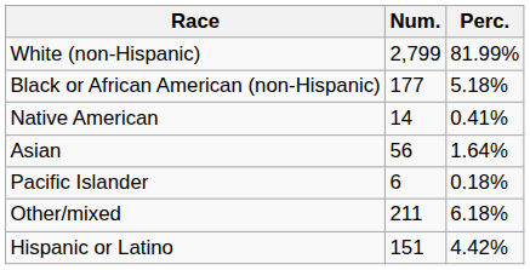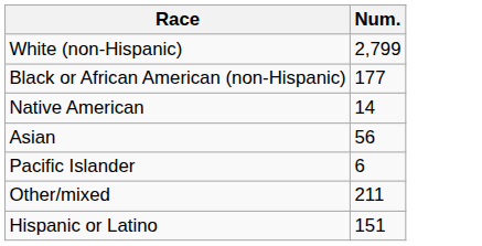- column: Perc. | 81.99% | 5.18% | 0.41% | 1.64% | 0.18% | 6.18% | 4.42%
